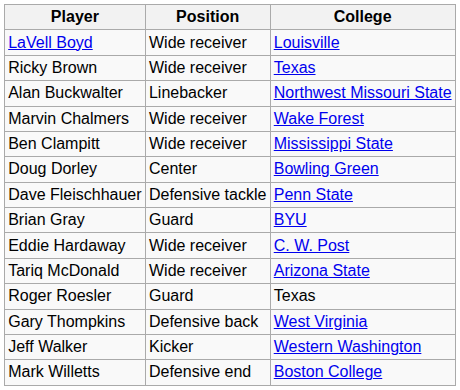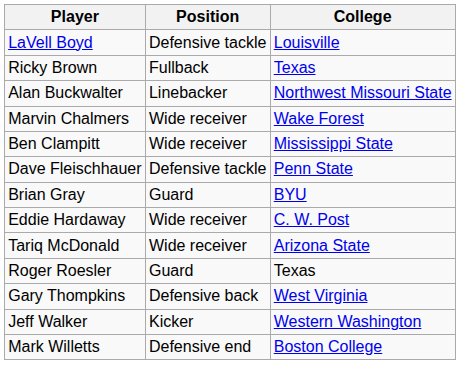LaVell Boyd | Position: Wide receiver -> Defensive tackle
Ricky Brown | Position: Wide receiver -> Fullback
- row: Doug Dorley | Center | Bowling Green
